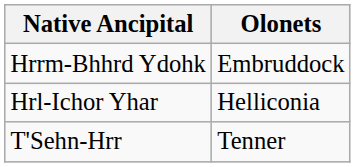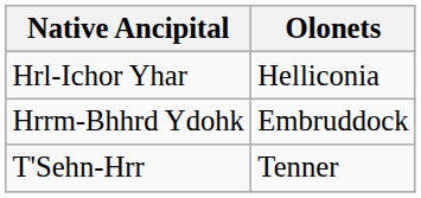rows swapped: Hrrm-Bhhrd Ydohk <-> Hrl-Ichor Yhar
